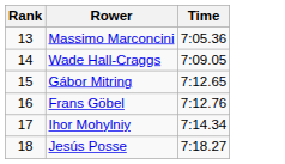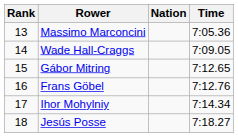+ column: Nation
